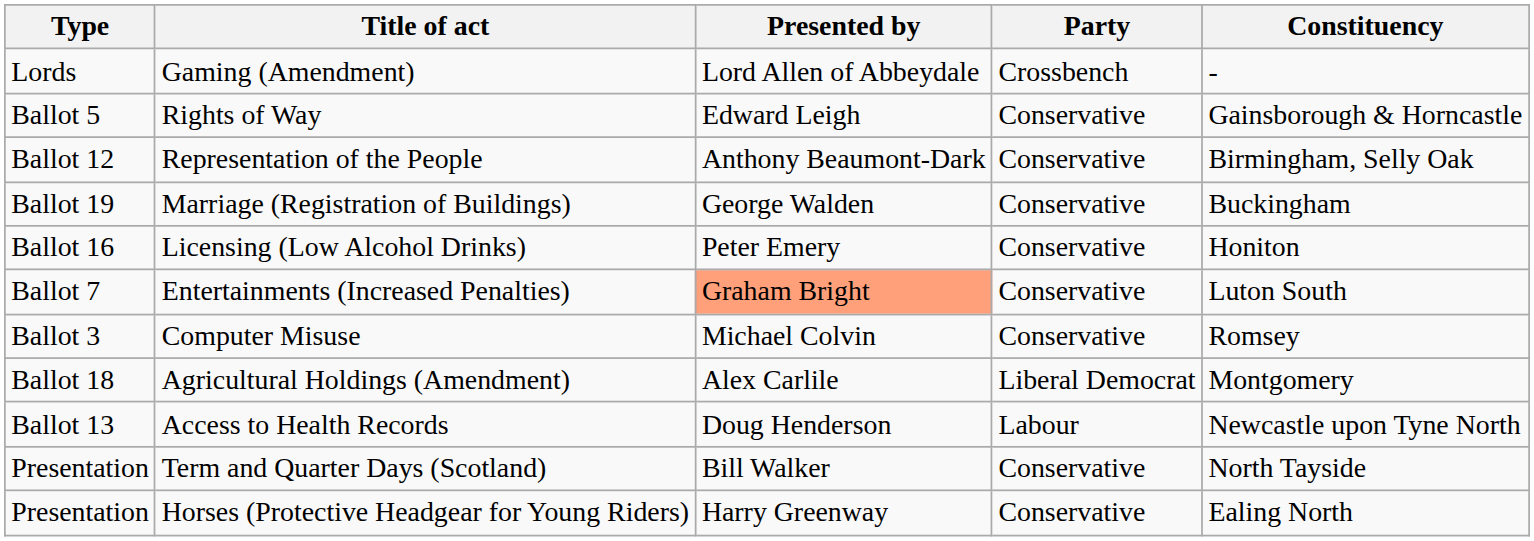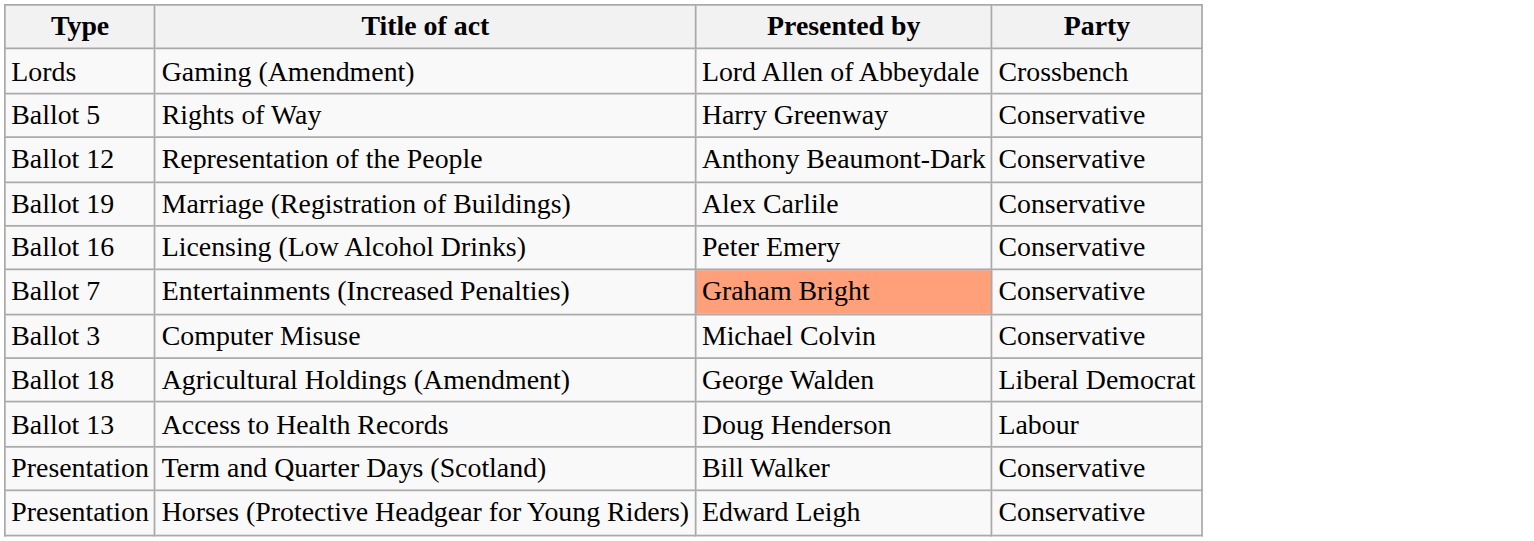- column: Constituency | - | Gainsborough & Horncastle | Birmingham, Selly Oak | Buckingham | Honiton | Luton South | Romsey | Montgomery | Newcastle upon Tyne North | North Tayside | Ealing North
Rights of Way | Presented by: Edward Leigh -> Harry Greenway
Marriage (Registration of Buildings) | Presented by: George Walden -> Alex Carlile
Agricultural Holdings (Amendment) | Presented by: Alex Carlile -> George Walden
Horses (Protective Headgear for Young Riders) | Presented by: Harry Greenway -> Edward Leigh
